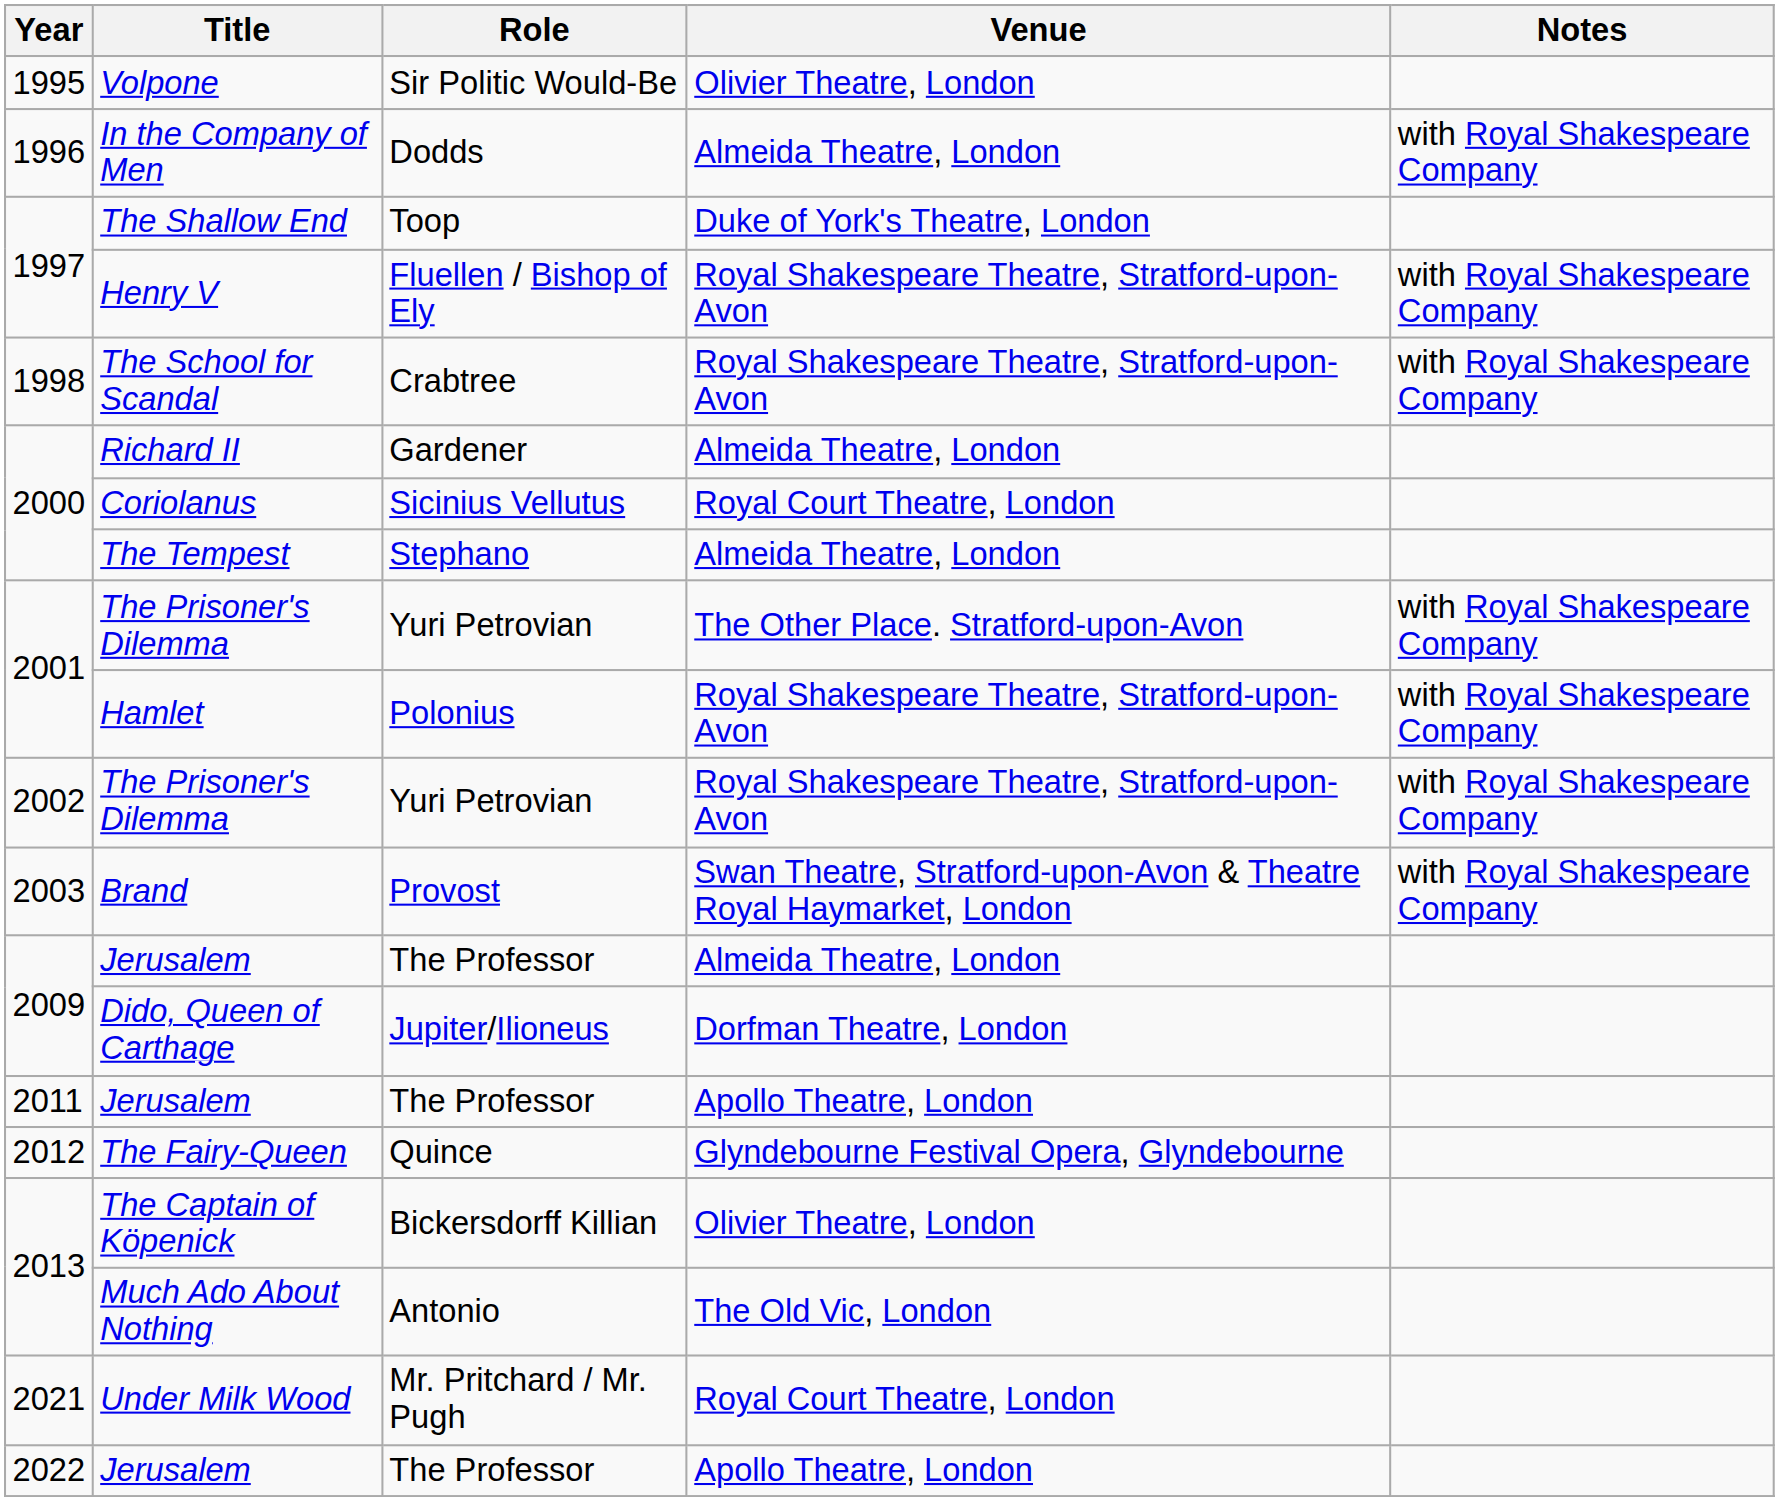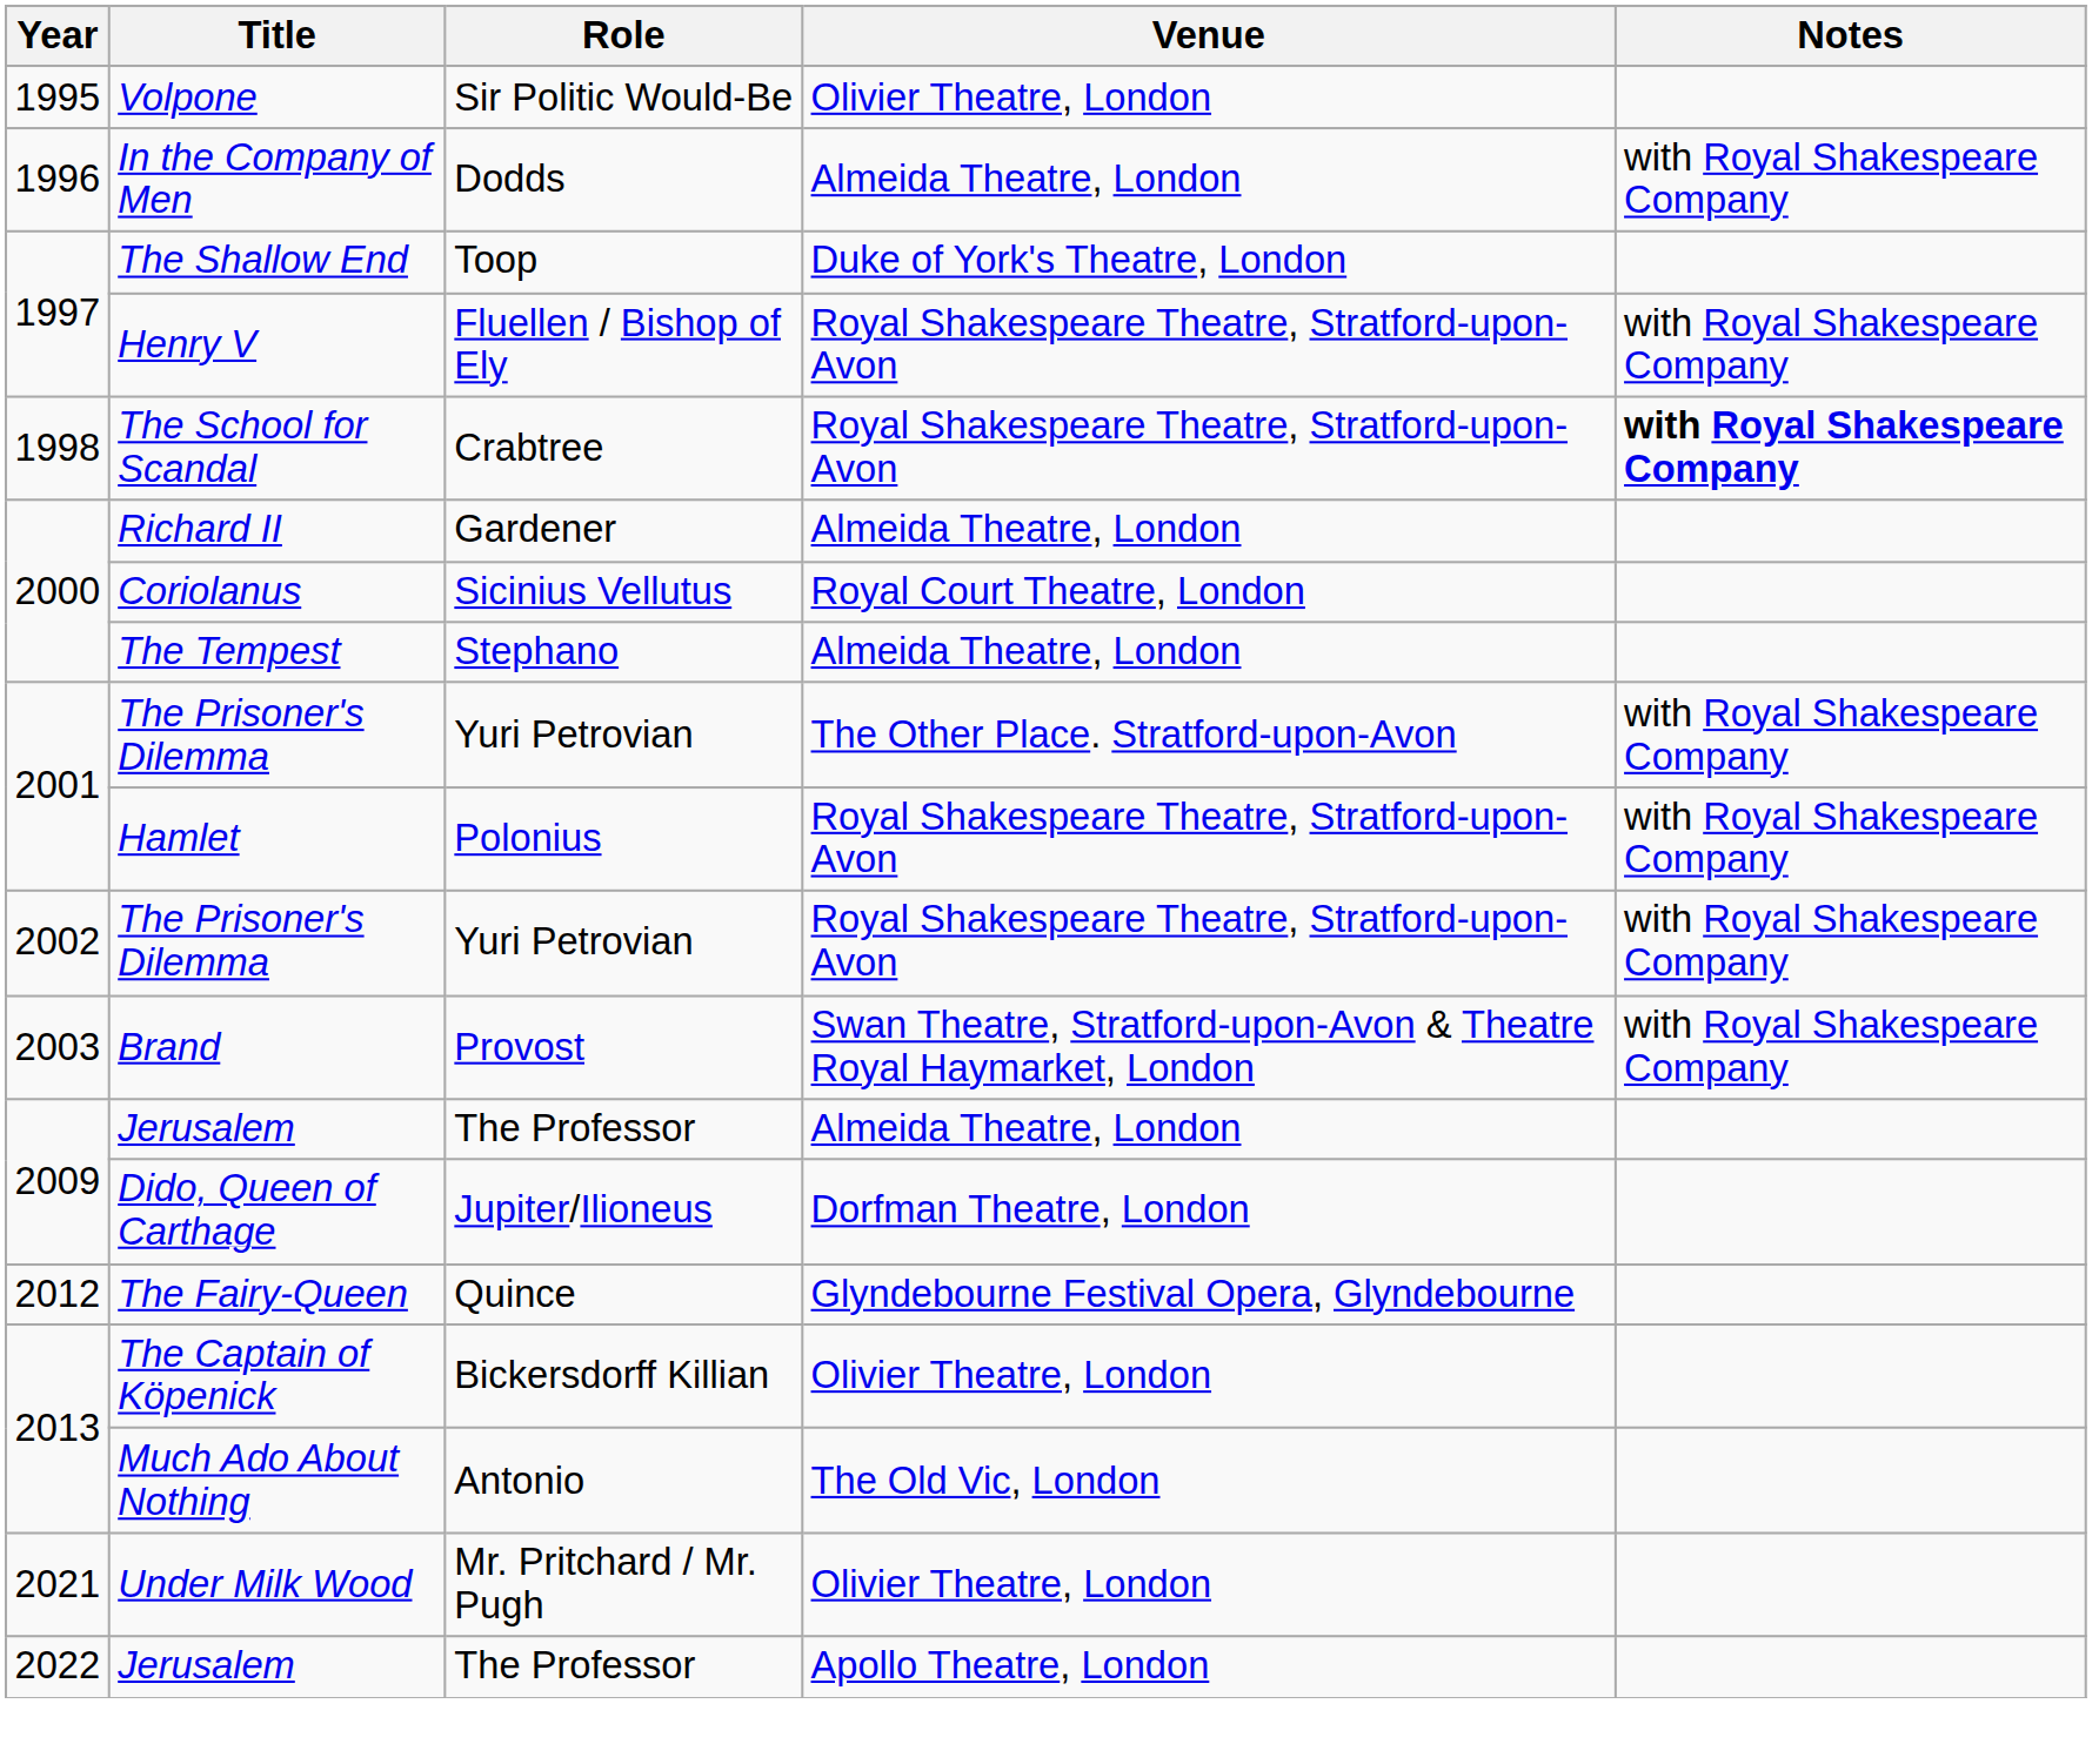The School for Scandal | Notes: normal -> bold
- row: 2011 | Jerusalem | The Professor | Apollo Theatre, London
Under Milk Wood | Venue: Royal Court Theatre, London -> Olivier Theatre, London
